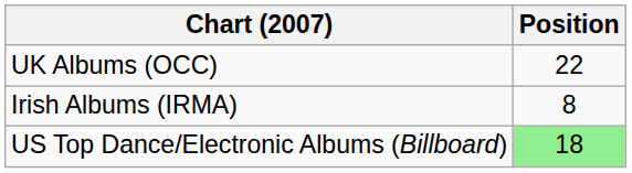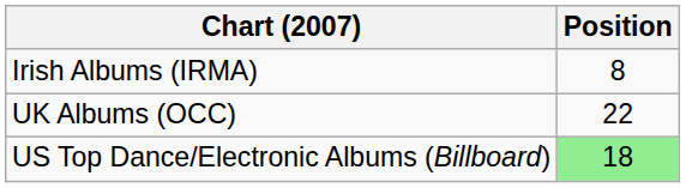rows swapped: Irish Albums (IRMA) <-> UK Albums (OCC)
